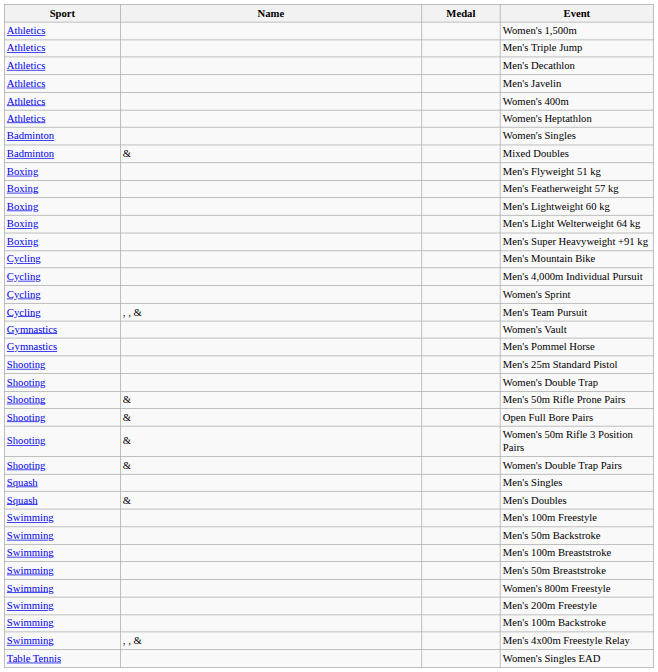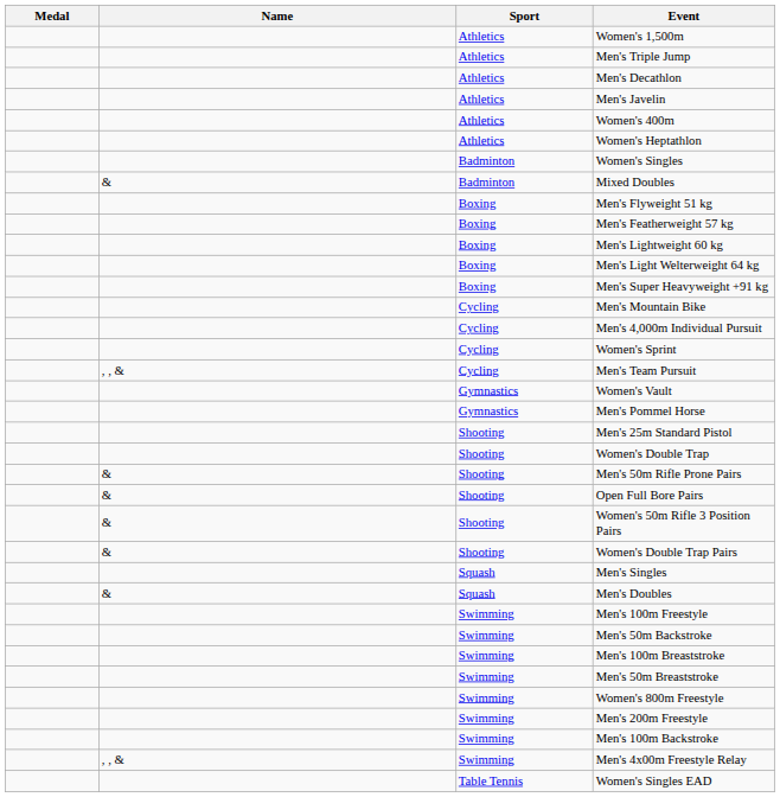columns swapped: Medal <-> Sport
